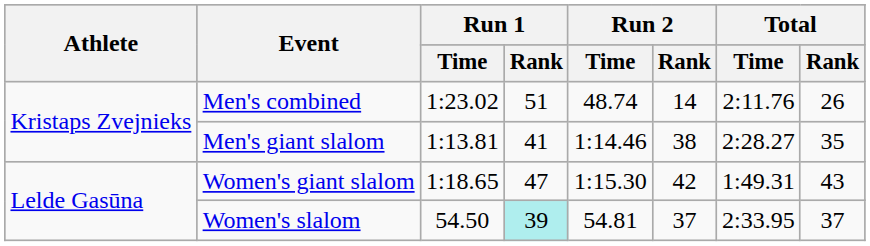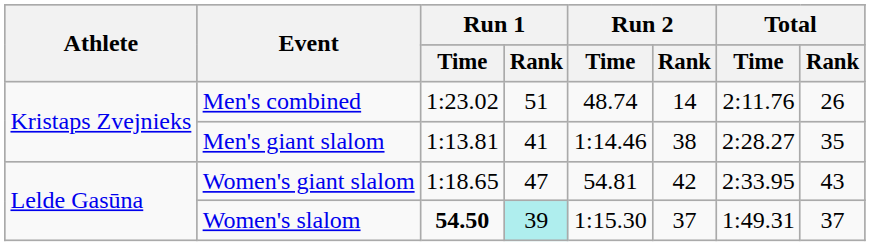Women's giant slalom | Run 2 / Time: 1:15.30 -> 54.81
Women's giant slalom | Total / Time: 1:49.31 -> 2:33.95
Women's slalom | Run 1 / Time: normal -> bold
Women's slalom | Run 2 / Time: 54.81 -> 1:15.30
Women's slalom | Total / Time: 2:33.95 -> 1:49.31
